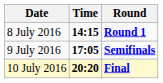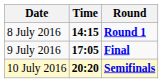9 July 2016 | Round: Semifinals -> Final
10 July 2016 | Round: Final -> Semifinals
